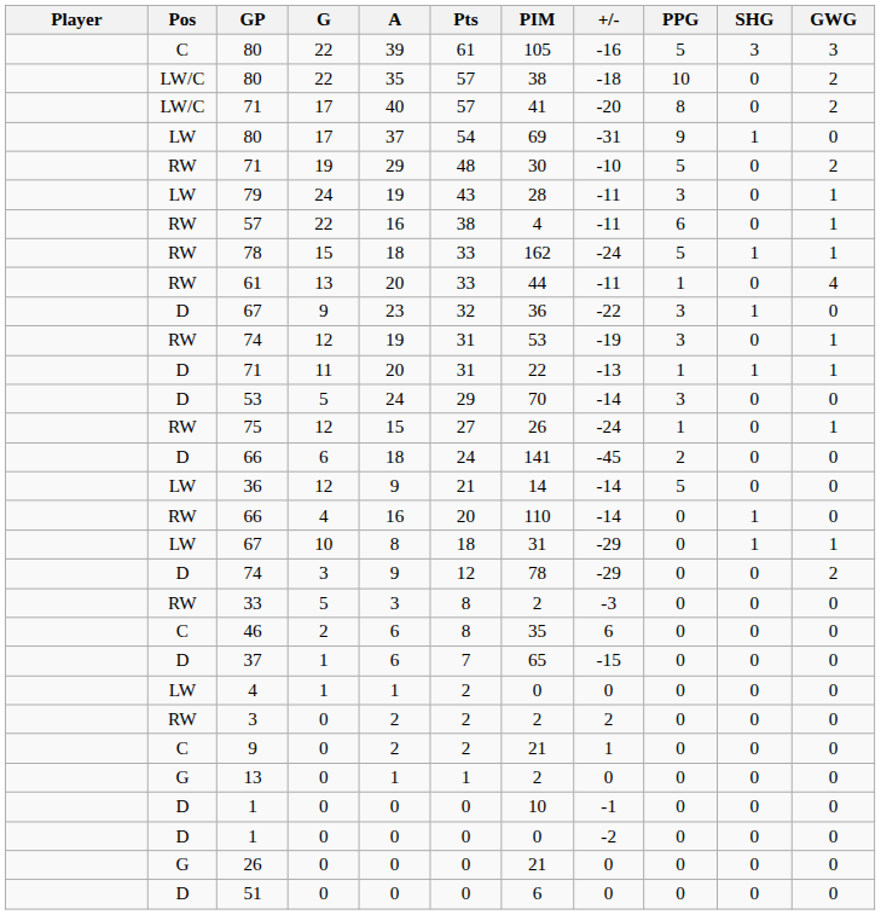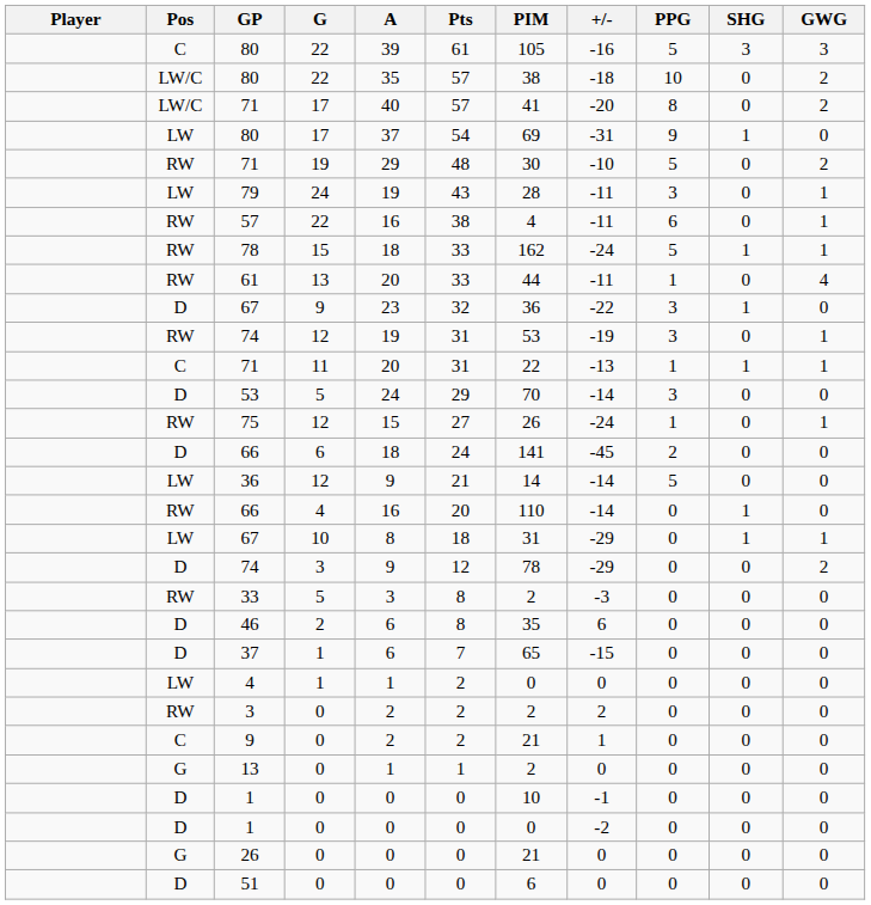71 / 11 | Pos: D -> C
46 | Pos: C -> D
